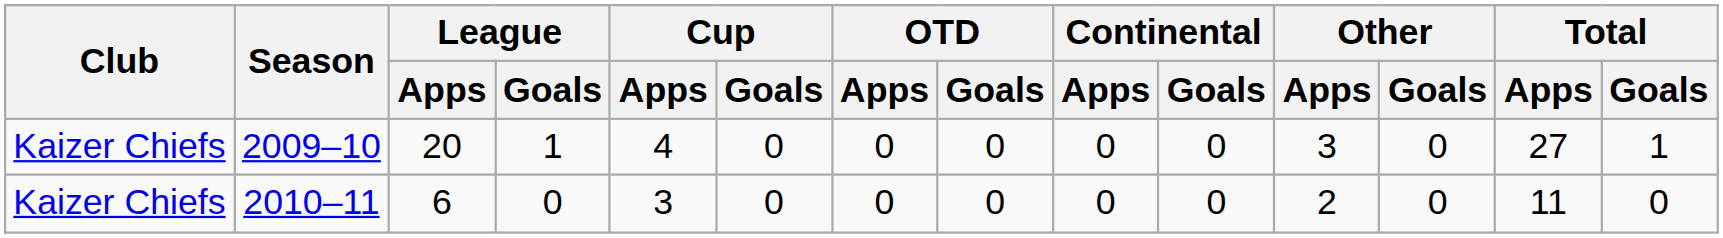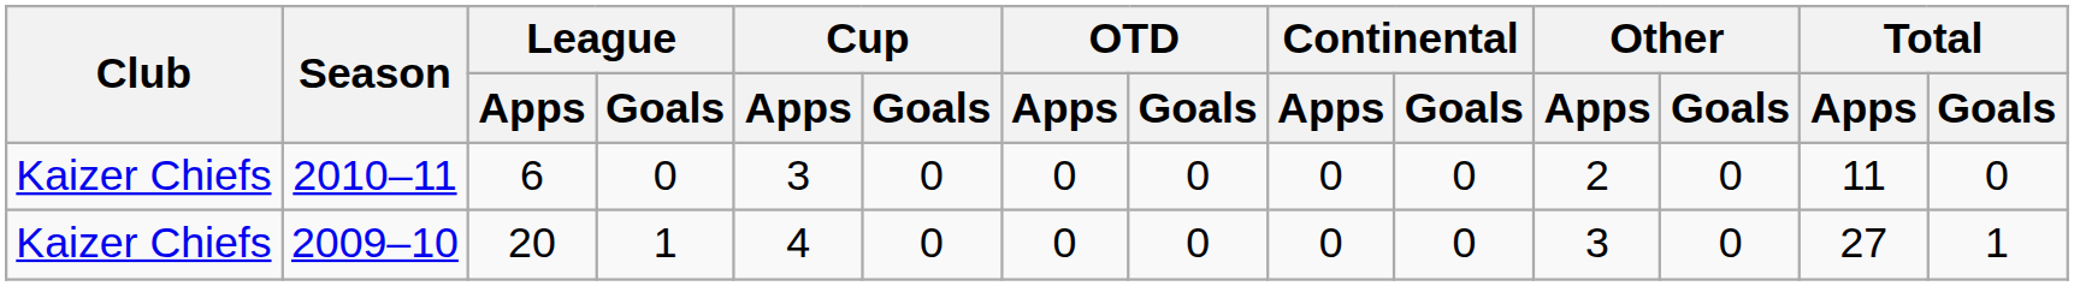rows swapped: 2009–10 <-> 2010–11
